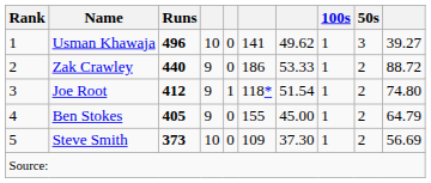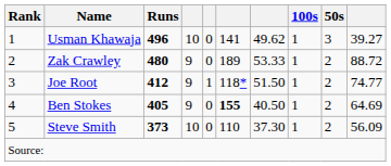Zak Crawley | Runs: 440 -> 480
Zak Crawley | column 6: 186 -> 189
Joe Root | column 7: 51.54 -> 51.50
Joe Root | column 10: 74.80 -> 74.77
Ben Stokes | column 6: normal -> bold
Ben Stokes | column 7: 45.00 -> 40.50
Ben Stokes | column 10: 64.79 -> 64.69
Steve Smith | column 6: 109 -> 110
Steve Smith | column 10: 56.69 -> 56.09
